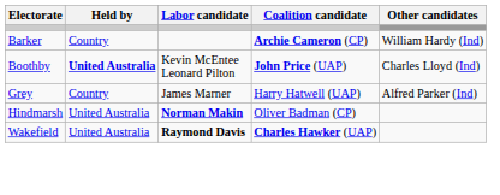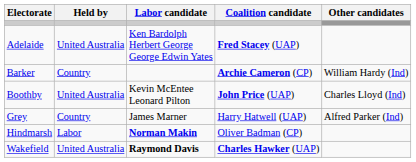+ row: Adelaide | United Australia | Ken Bardolph Herbert George George Edwin Yates | Fred Stacey (UAP)
Boothby | Held by: bold -> normal
Hindmarsh | Held by: United Australia -> Labor
